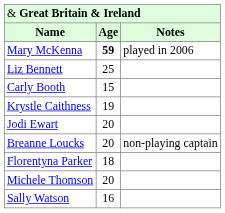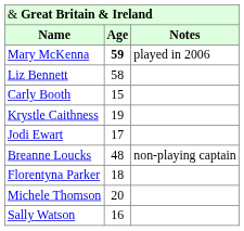Liz Bennett | column 2: 25 -> 58
Jodi Ewart | column 2: 20 -> 17
Breanne Loucks | column 2: 20 -> 48
